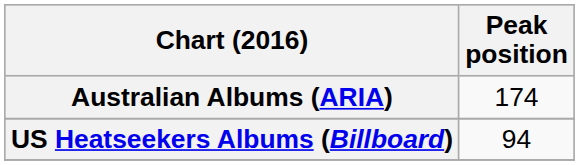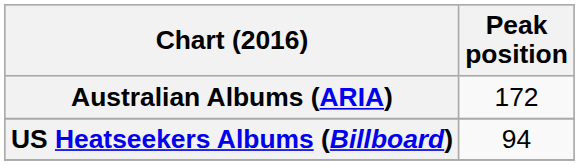Australian Albums (ARIA) | Peak position: 174 -> 172
